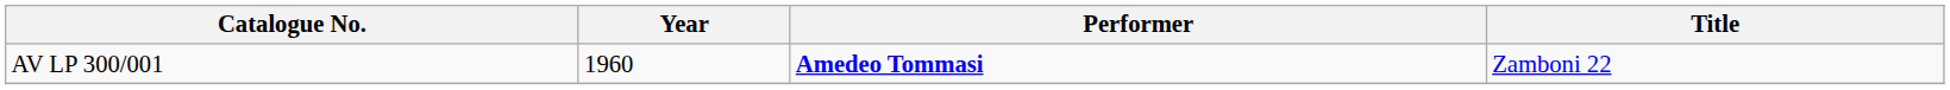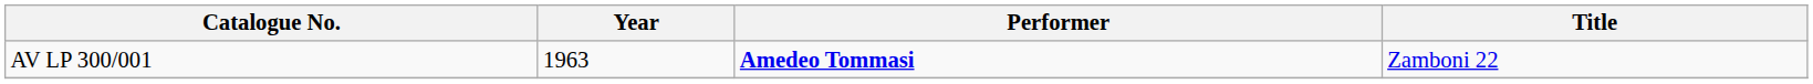AV LP 300/001 | Year: 1960 -> 1963
